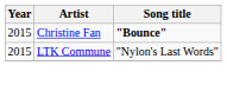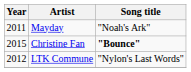+ row: 2011 | Mayday | "Noah's Ark"
LTK Commune | Year: 2015 -> 2012
